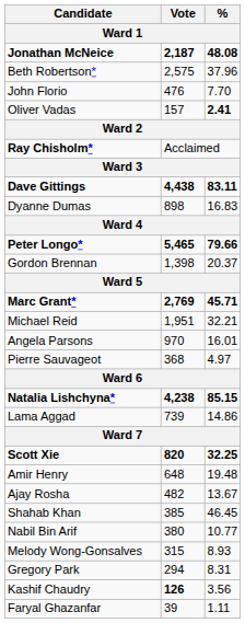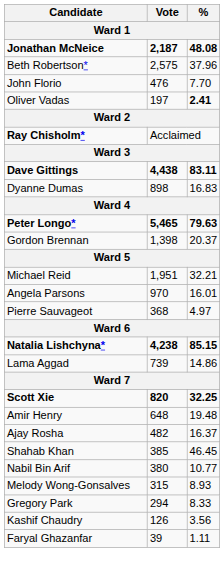Oliver Vadas | Vote: 157 -> 197
Peter Longo* | %: 79.66 -> 79.63
- row: Marc Grant* | 2,769 | 45.71
Ajay Rosha | %: 13.67 -> 16.37
Gregory Park | %: 8.31 -> 8.33
Kashif Chaudry | Vote: bold -> normal
